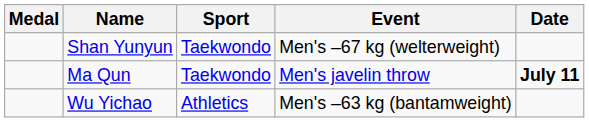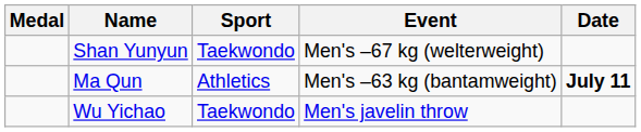Ma Qun | Sport: Taekwondo -> Athletics
Ma Qun | Event: Men's javelin throw -> Men's –63 kg (bantamweight)
Wu Yichao | Sport: Athletics -> Taekwondo
Wu Yichao | Event: Men's –63 kg (bantamweight) -> Men's javelin throw
